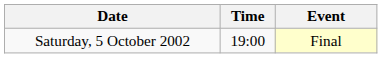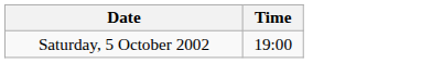- column: Event | Final
